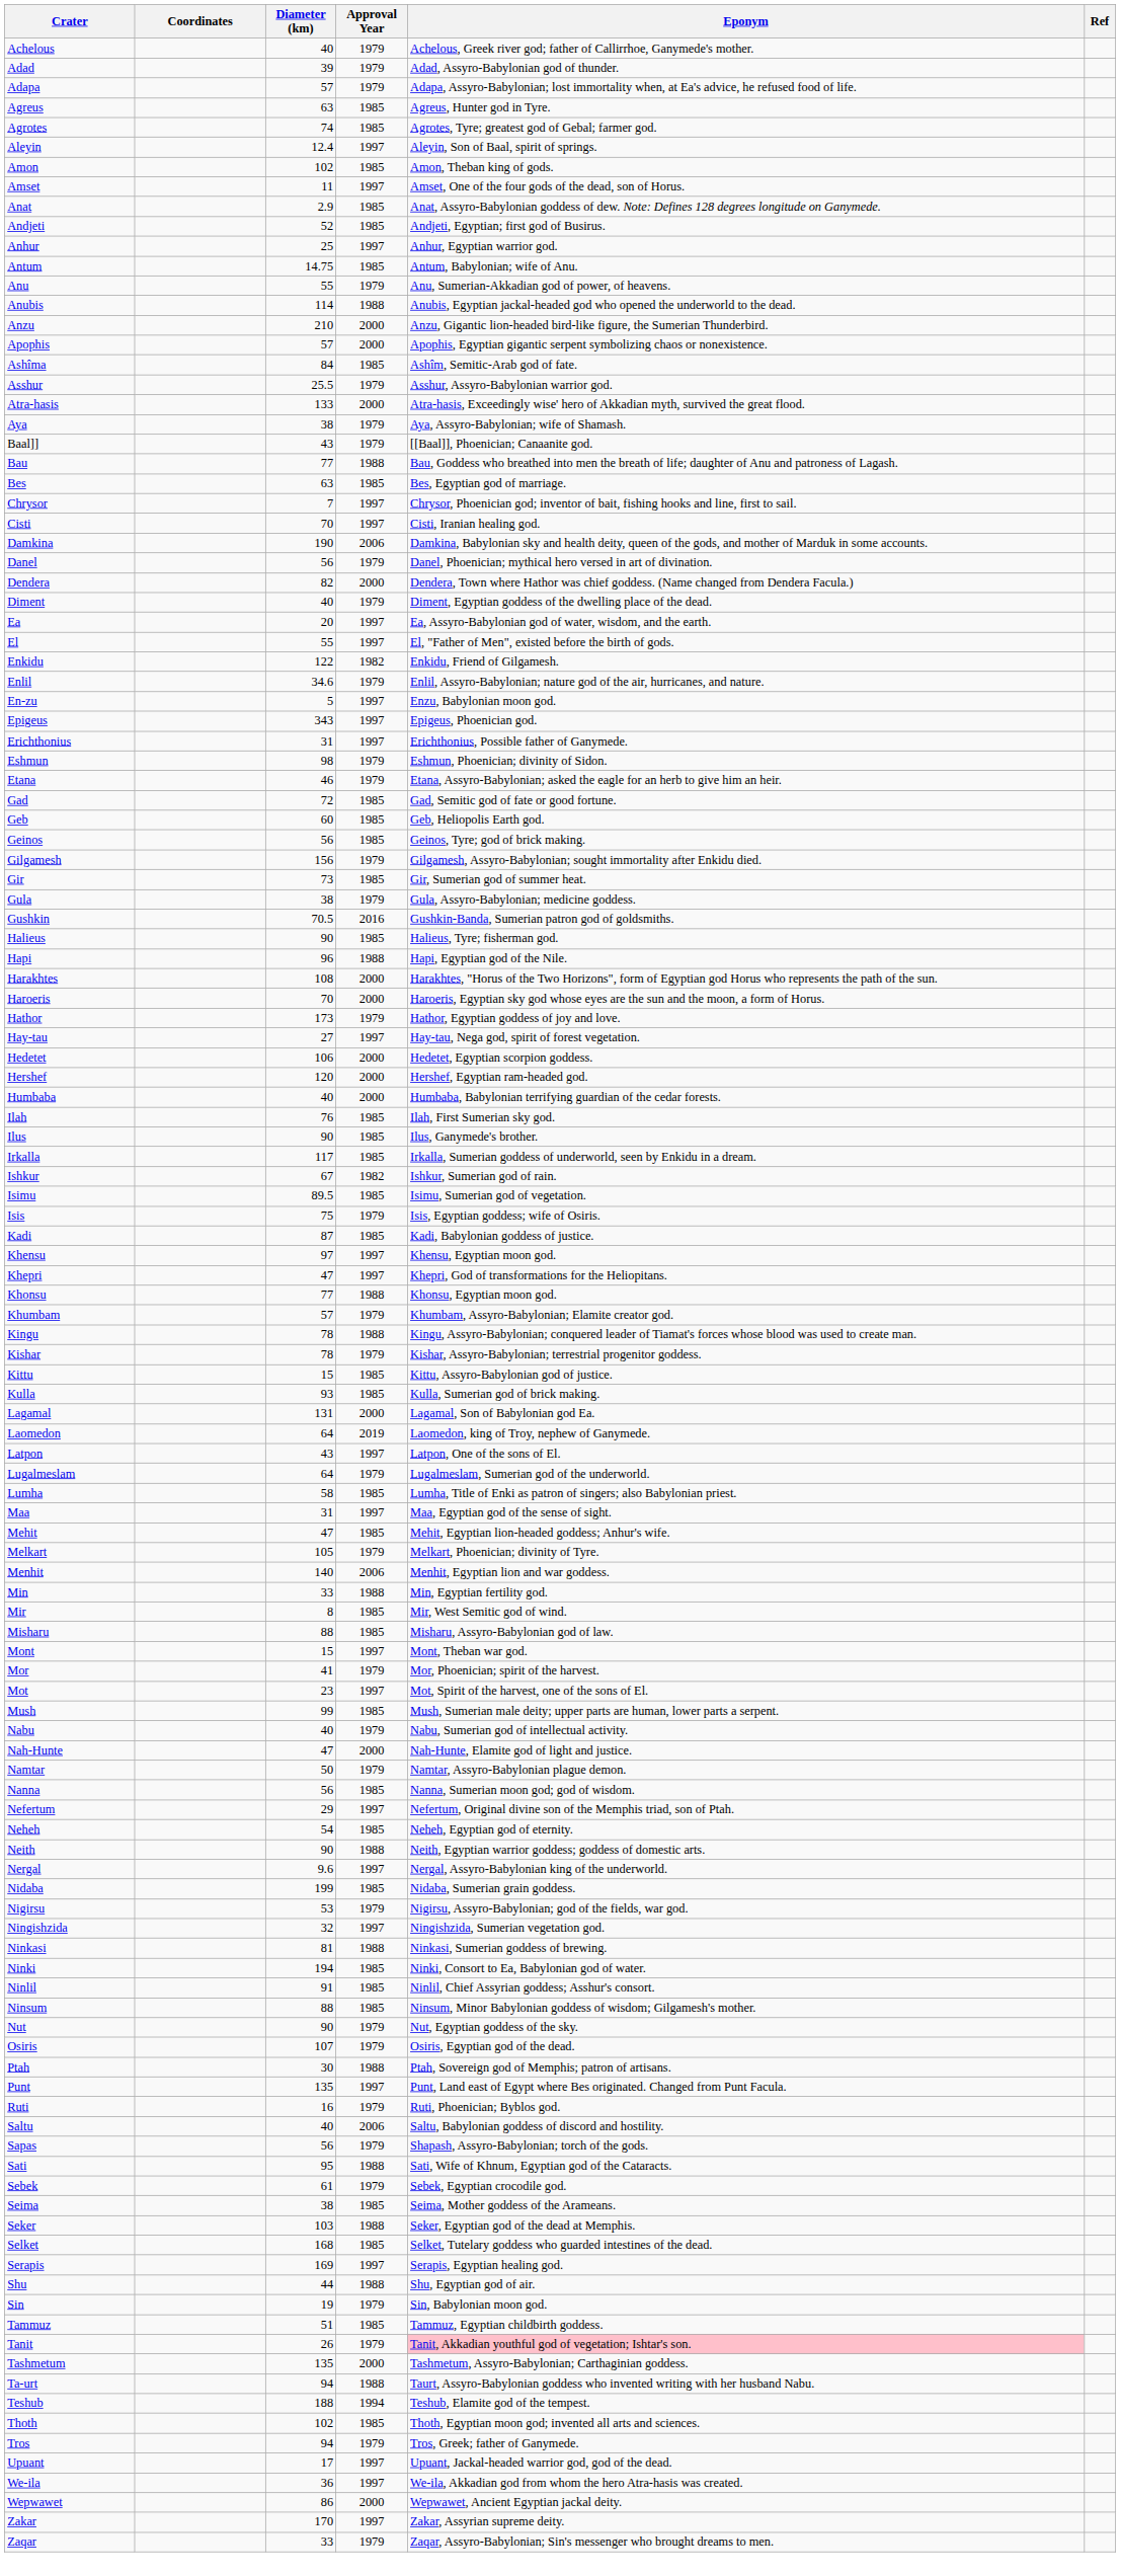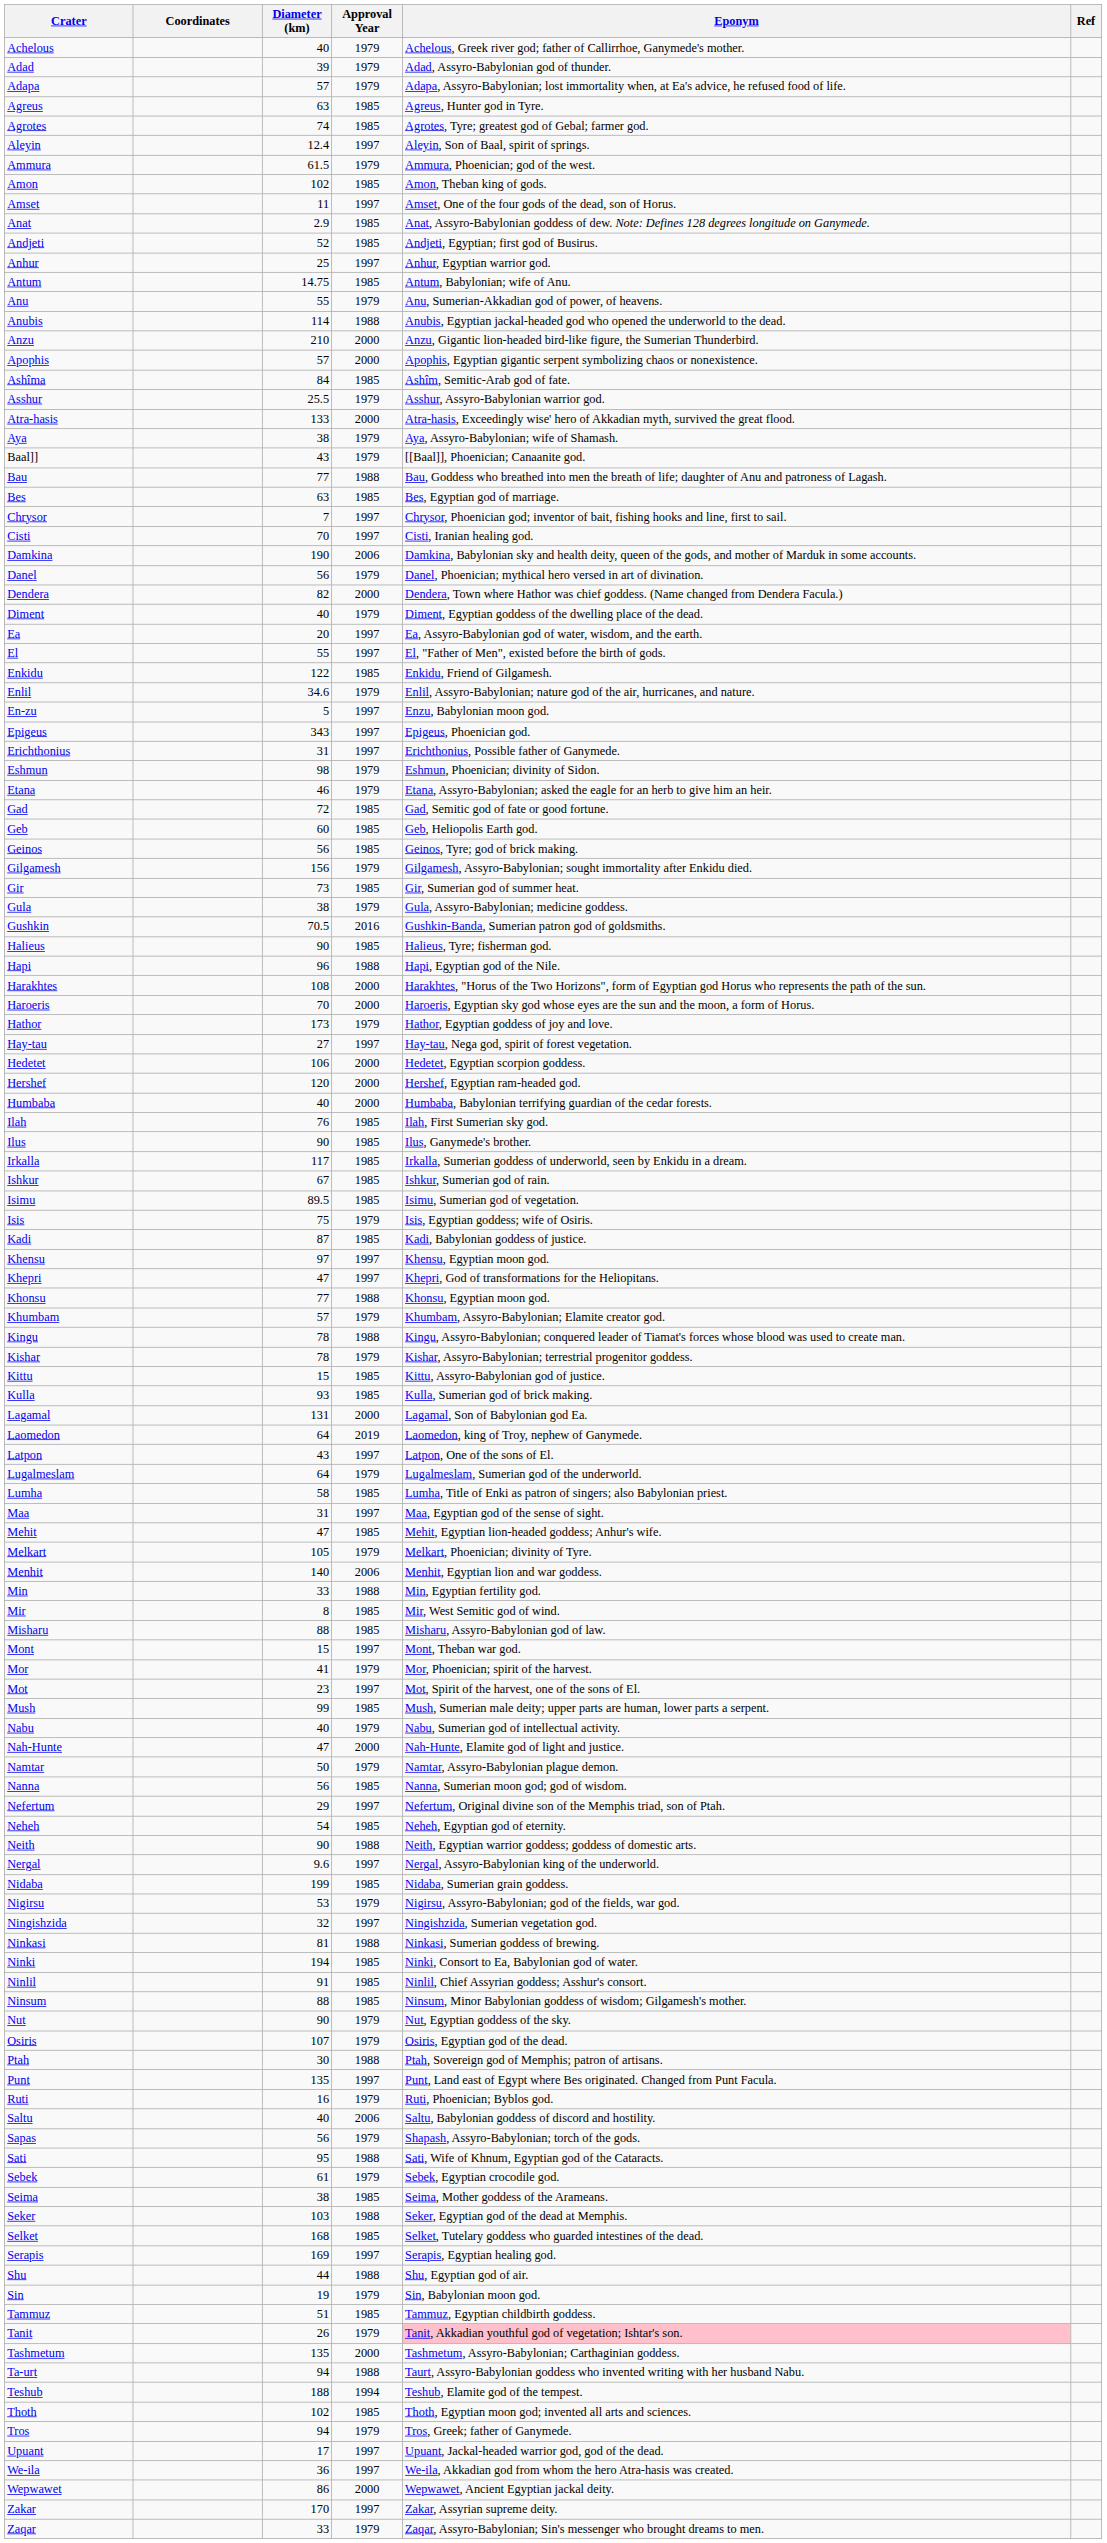+ row: Ammura | 61.5 | 1979 | Ammura, Phoenician; god of the west.
Enkidu | Approval Year: 1982 -> 1985
Ishkur | Approval Year: 1982 -> 1985
